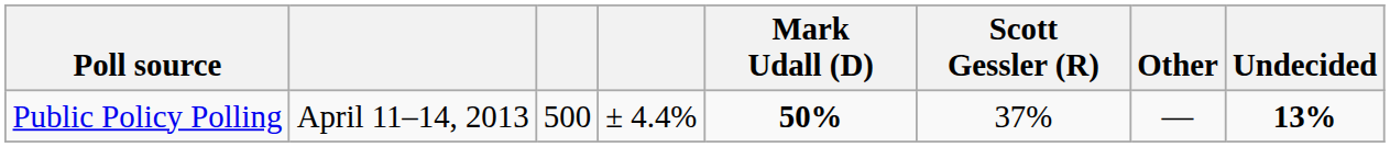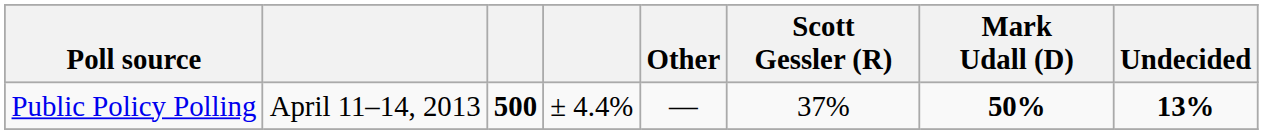columns swapped: Mark Udall (D) <-> Other
Public Policy Polling | column 3: normal -> bold
